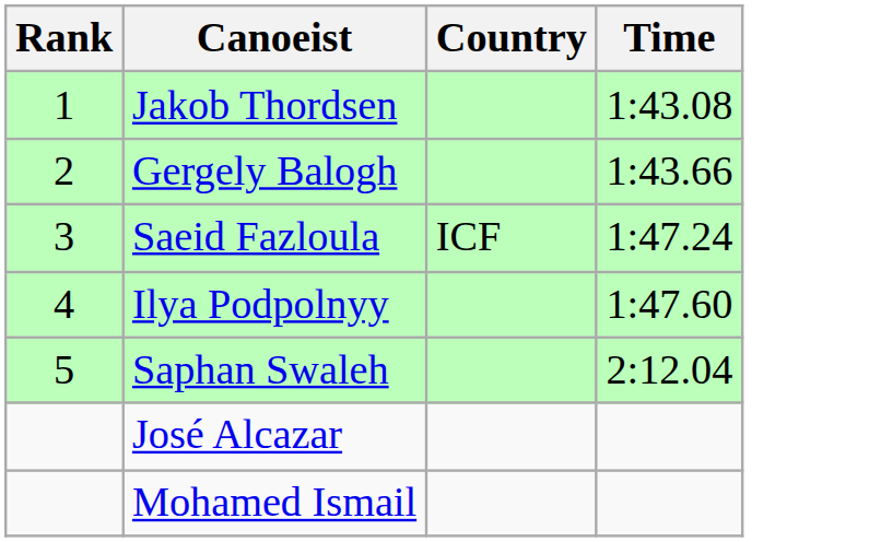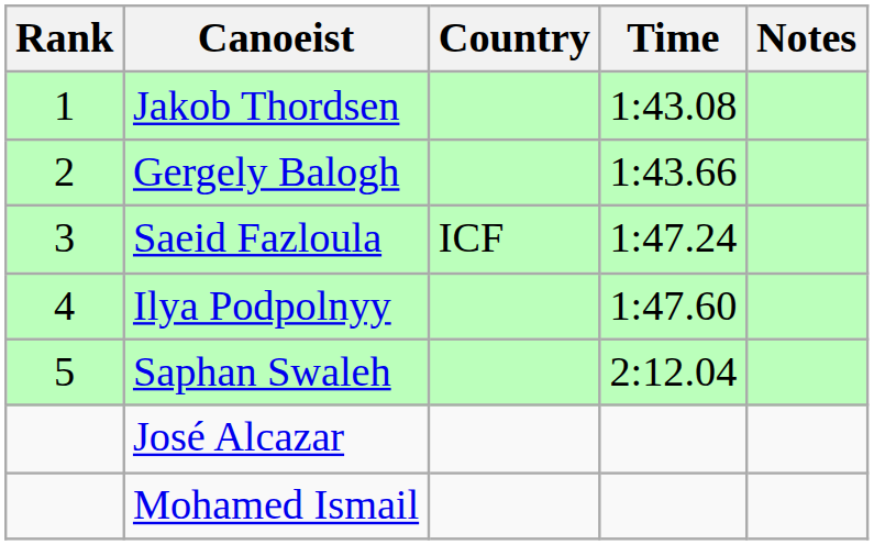+ column: Notes
